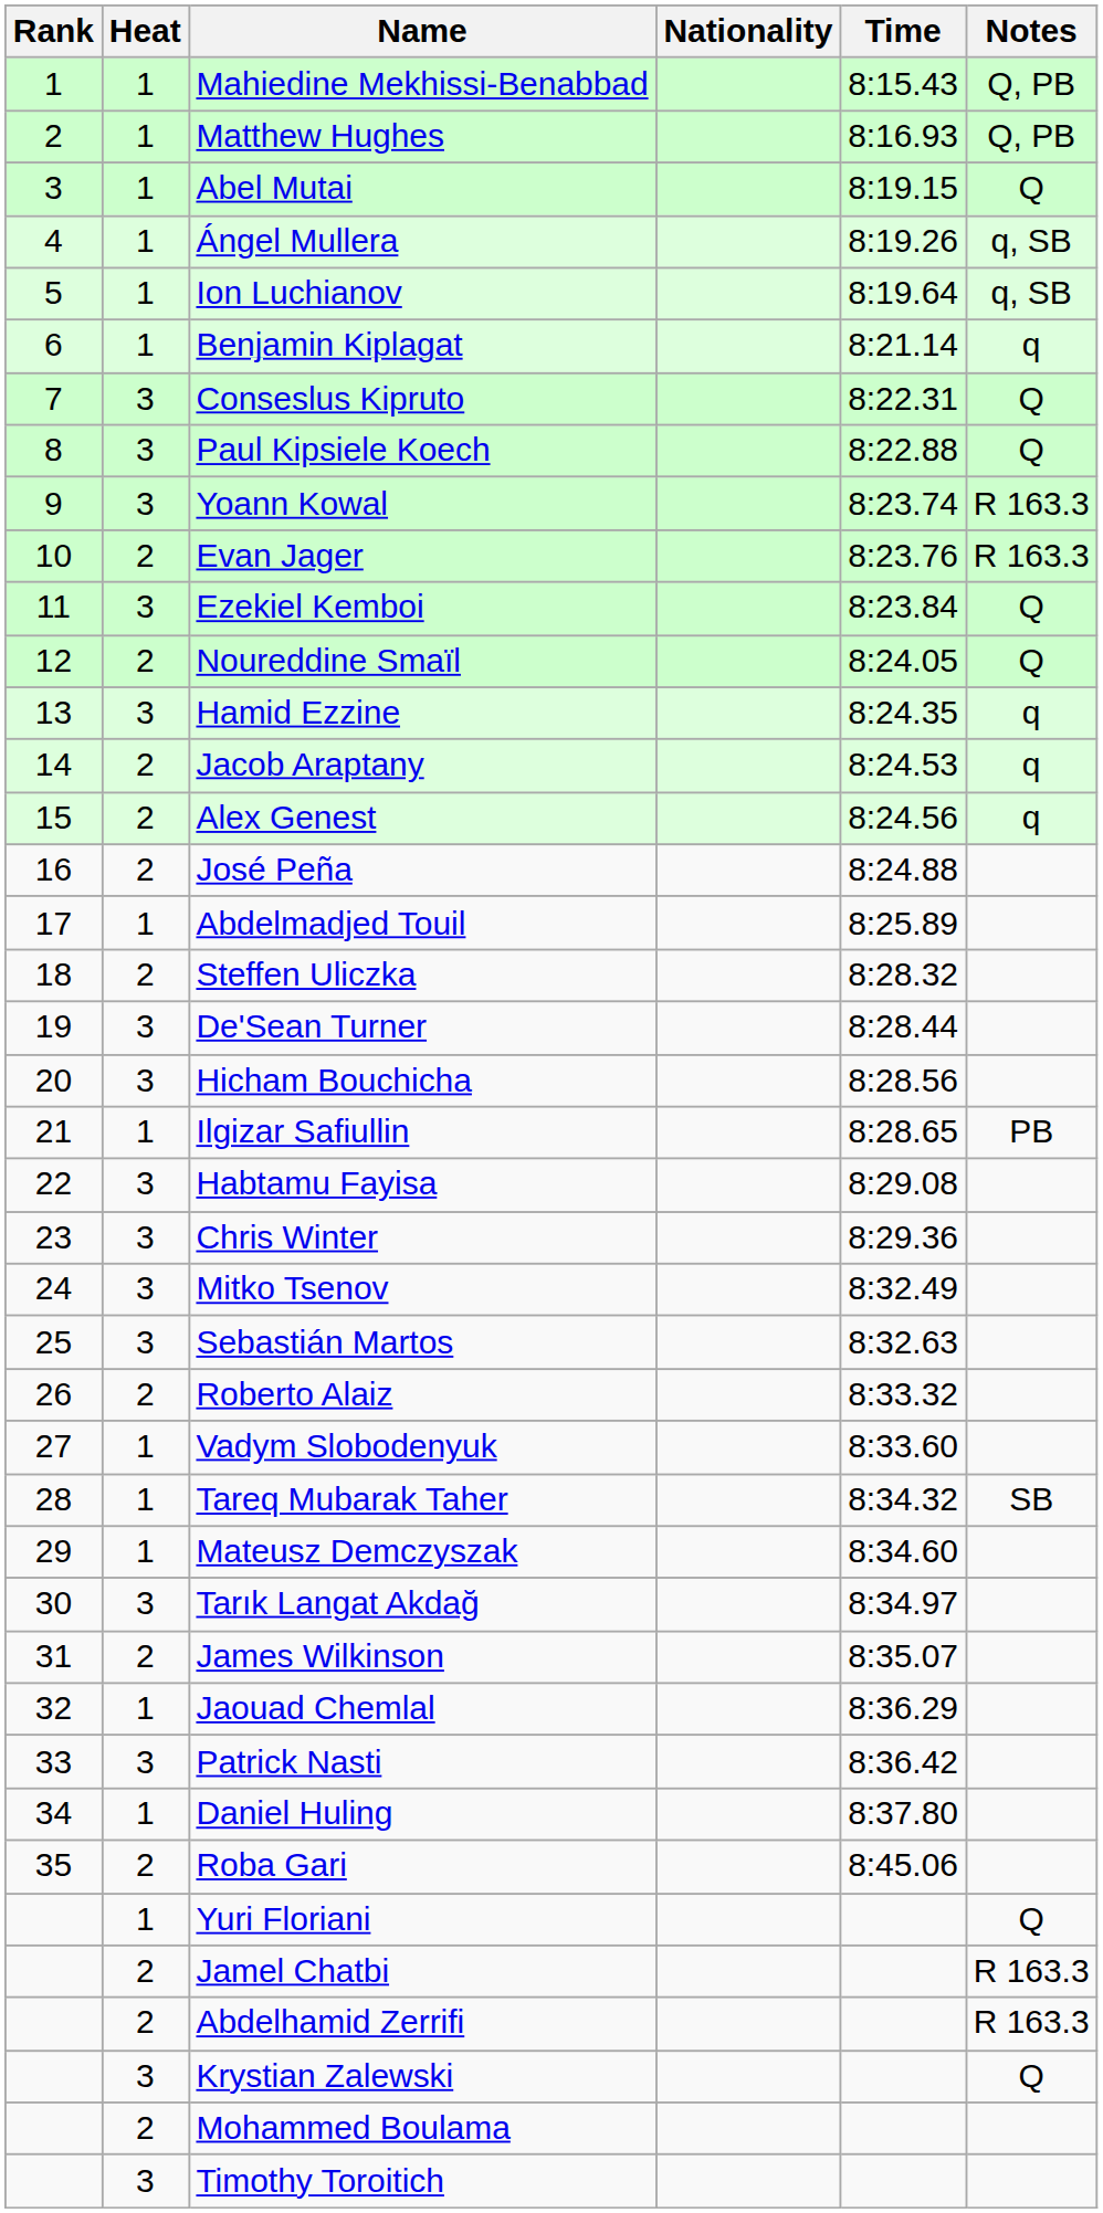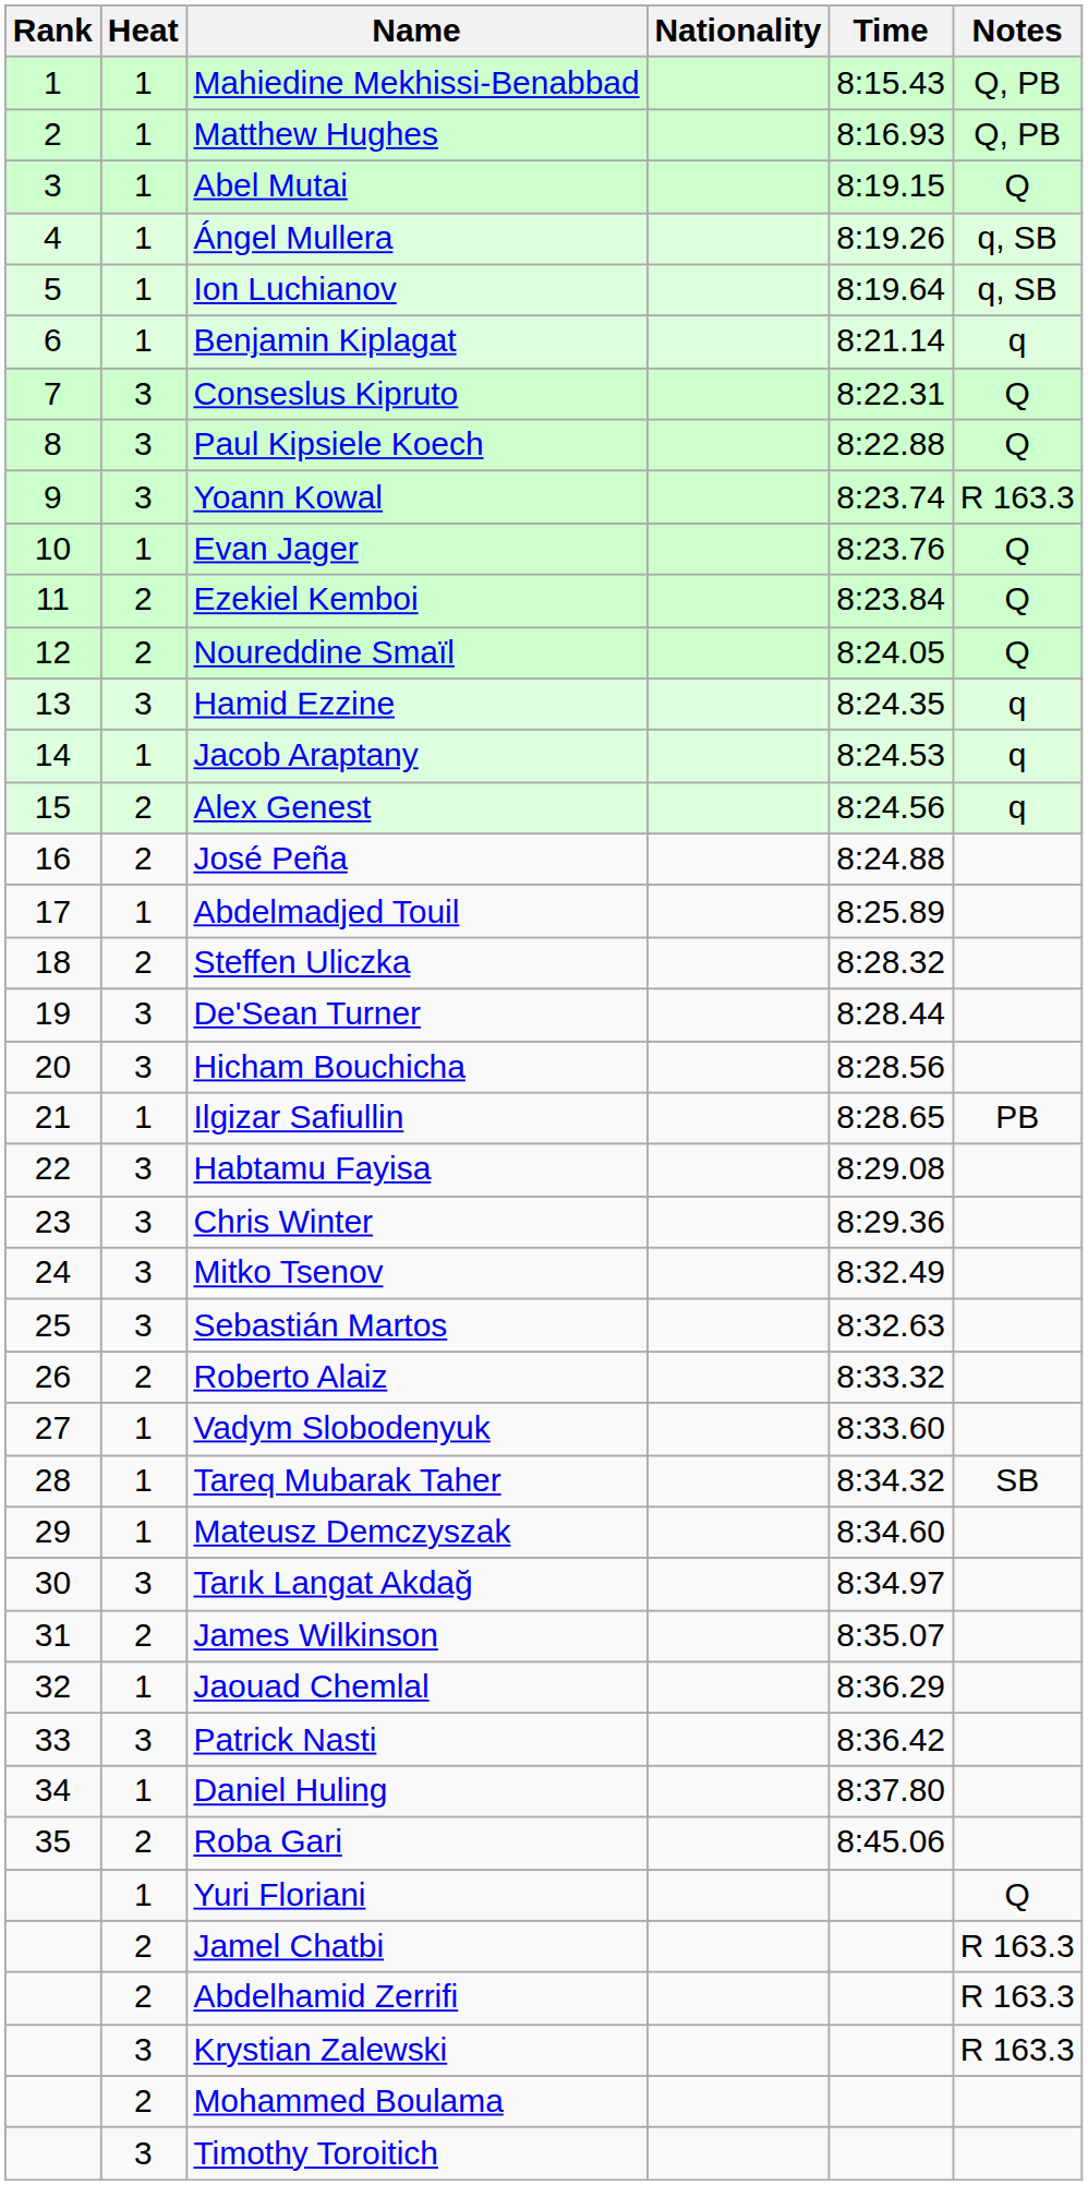Evan Jager | Heat: 2 -> 1
Evan Jager | Notes: R 163.3 -> Q
Ezekiel Kemboi | Heat: 3 -> 2
Jacob Araptany | Heat: 2 -> 1
Krystian Zalewski | Notes: Q -> R 163.3
